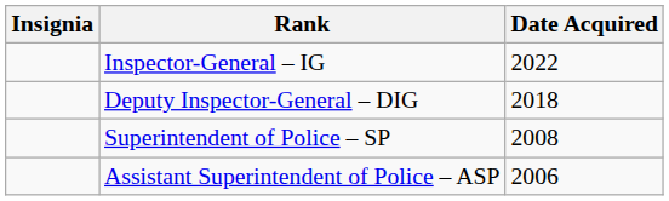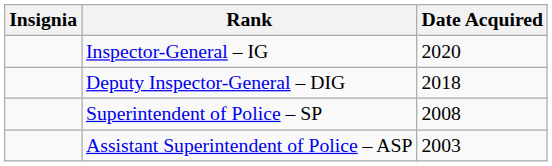Inspector-General – IG | Date Acquired: 2022 -> 2020
Assistant Superintendent of Police – ASP | Date Acquired: 2006 -> 2003
